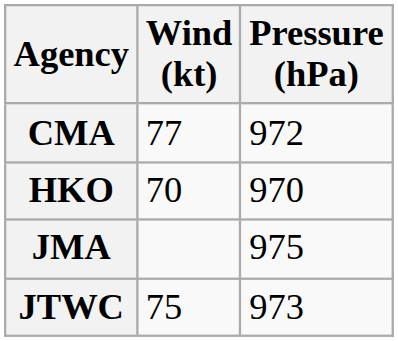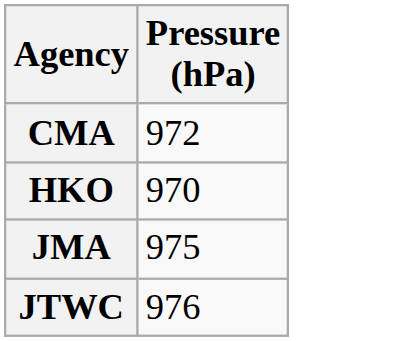- column: Wind (kt) | 77 | 70 | 75
JTWC | Pressure (hPa): 973 -> 976
